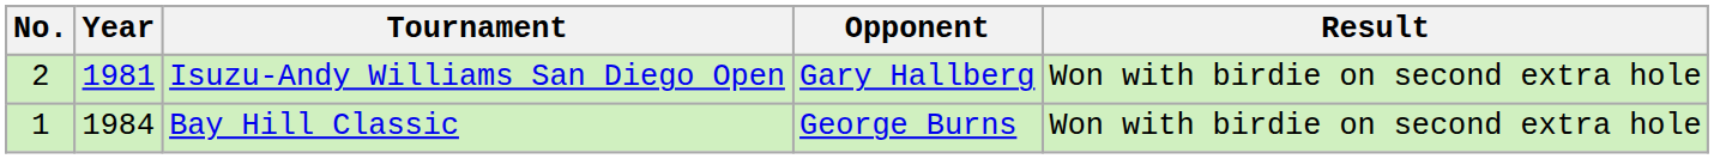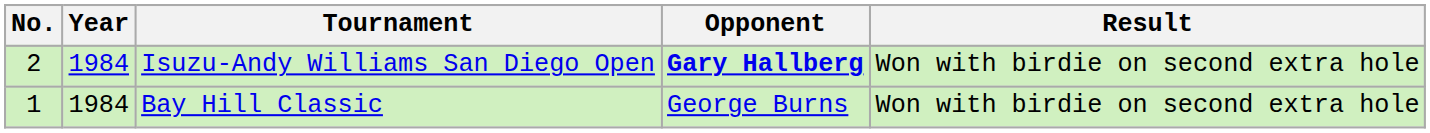Isuzu-Andy Williams San Diego Open | Year: 1981 -> 1984
Isuzu-Andy Williams San Diego Open | Opponent: normal -> bold
